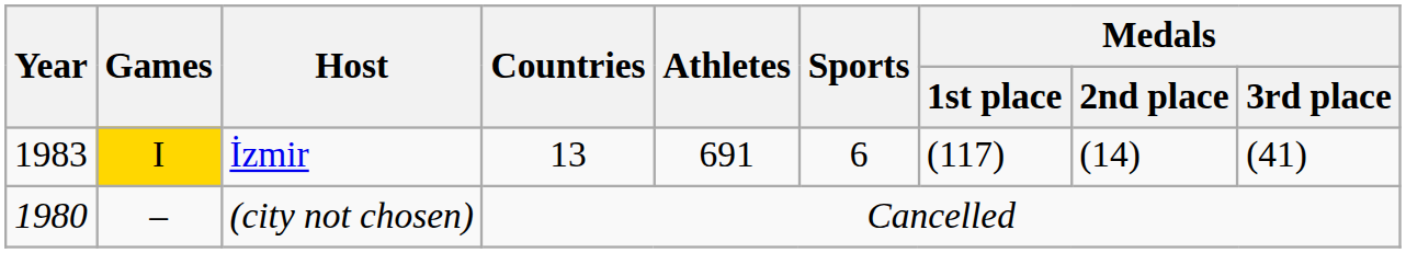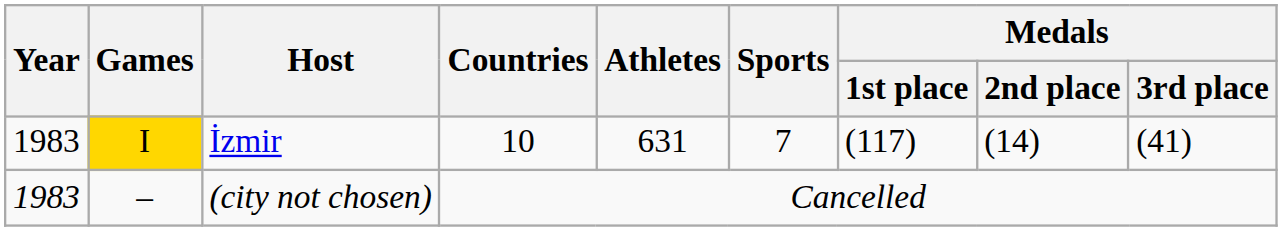İzmir | Countries: 13 -> 10
İzmir | Athletes: 691 -> 631
İzmir | Sports: 6 -> 7
(city not chosen) | Year: 1980 -> 1983
